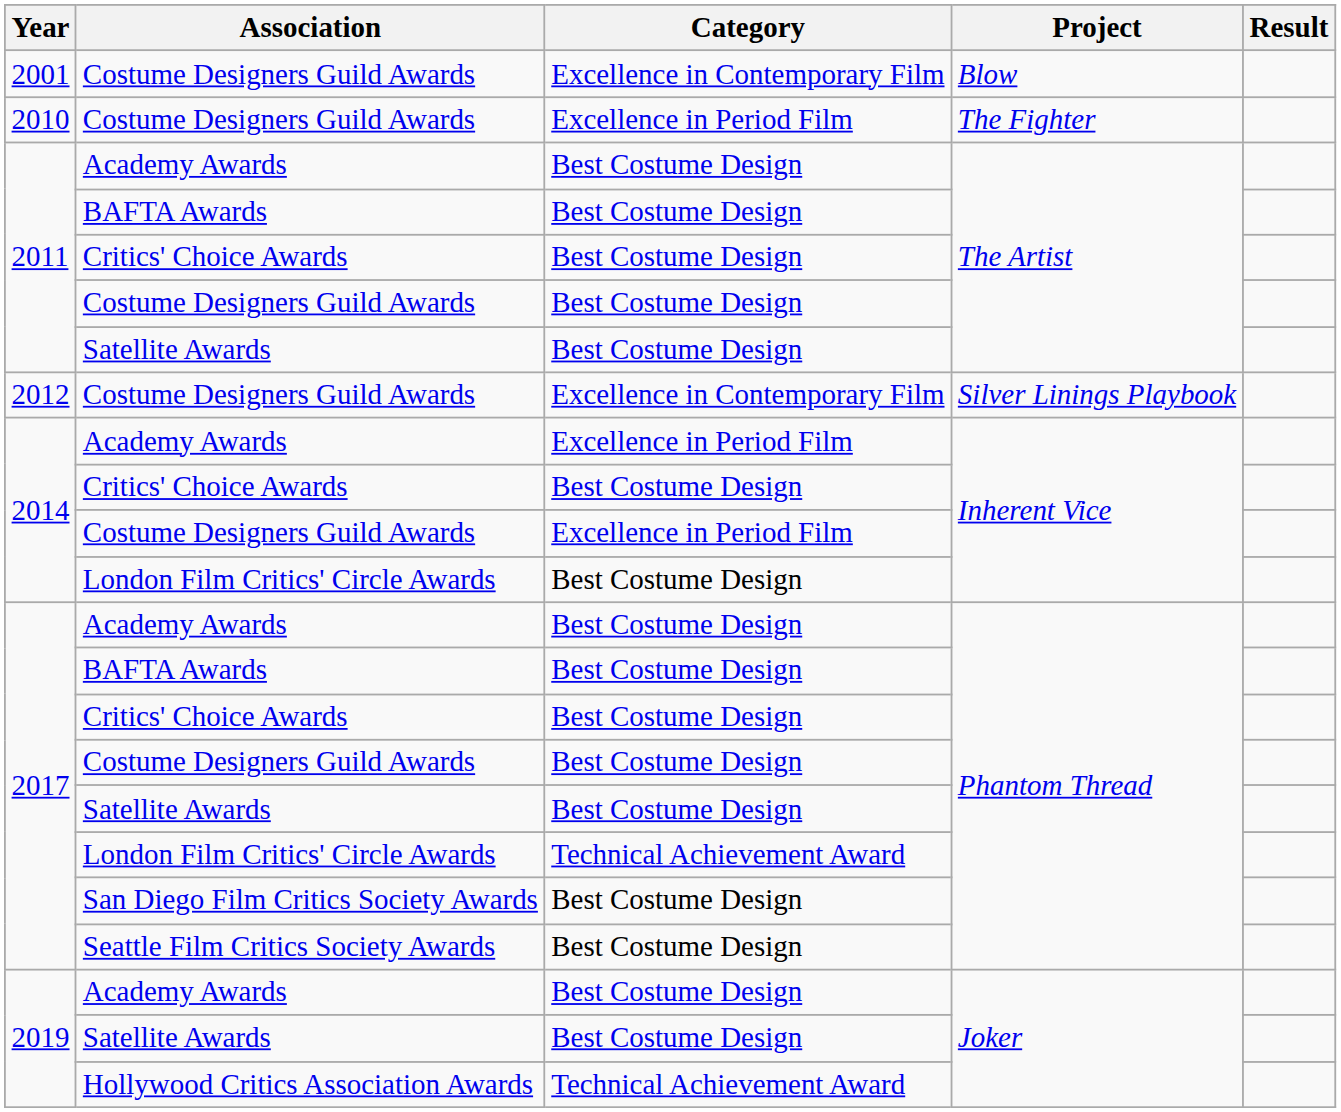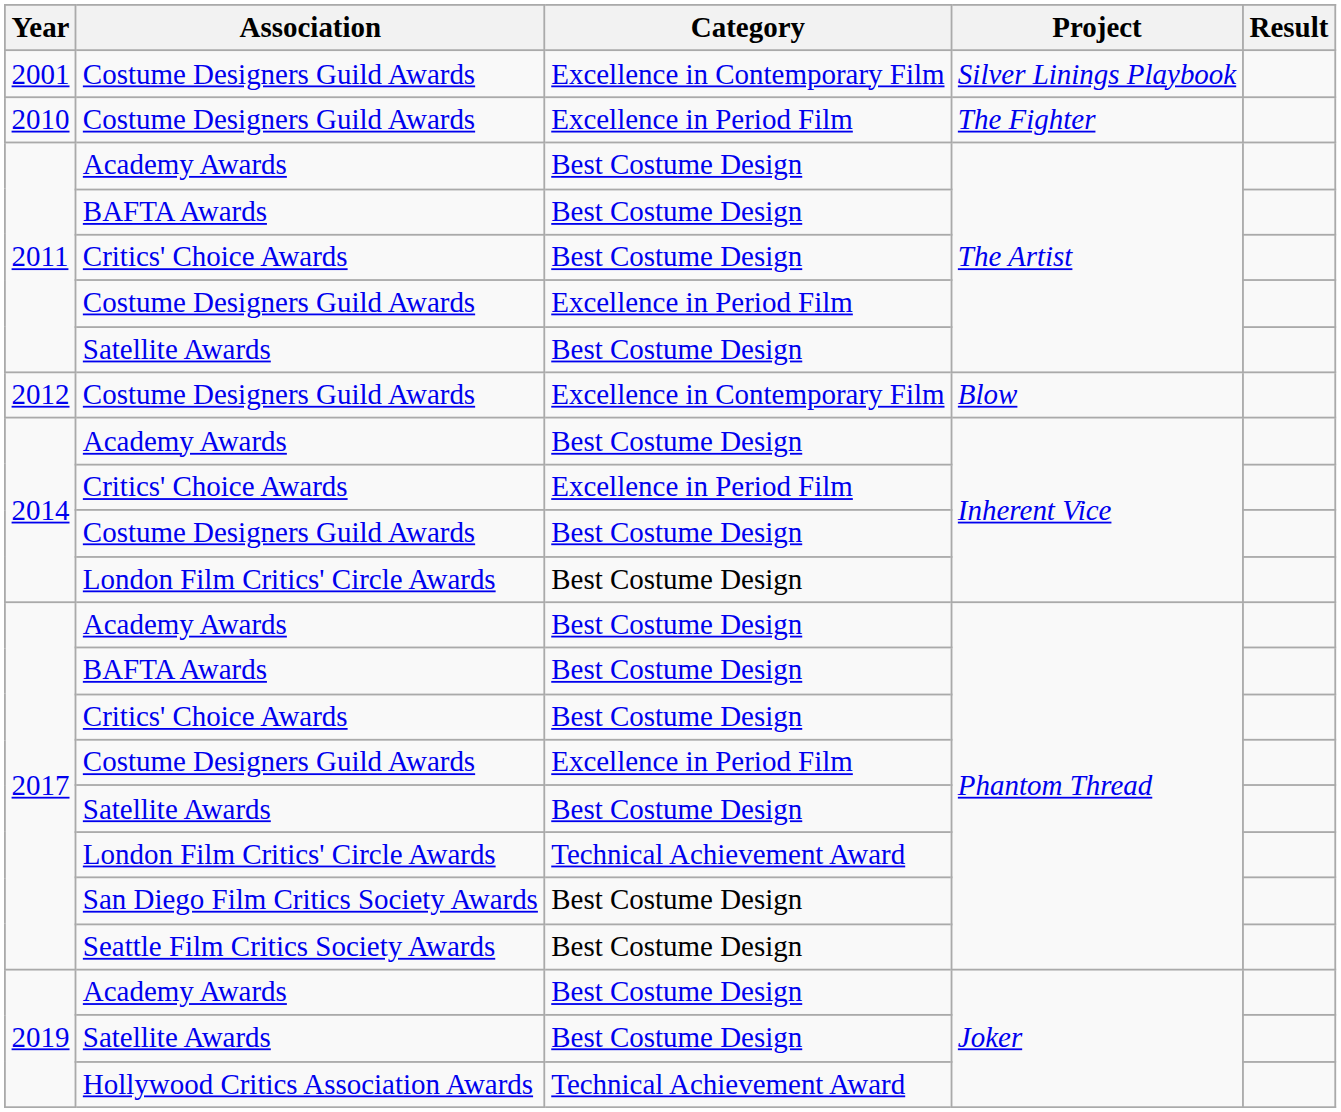2001 / Costume Designers Guild Awards | Project: Blow -> Silver Linings Playbook
2011 / Costume Designers Guild Awards | Category: Best Costume Design -> Excellence in Period Film
2012 / Costume Designers Guild Awards | Project: Silver Linings Playbook -> Blow
2014 / Academy Awards | Category: Excellence in Period Film -> Best Costume Design
2014 / Critics' Choice Awards | Category: Best Costume Design -> Excellence in Period Film
2014 / Costume Designers Guild Awards | Category: Excellence in Period Film -> Best Costume Design
2017 / Costume Designers Guild Awards | Category: Best Costume Design -> Excellence in Period Film
